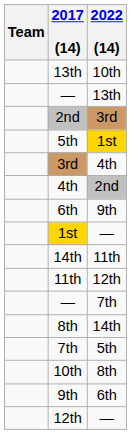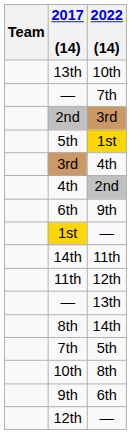rows swapped: — / 13th <-> — / 7th
